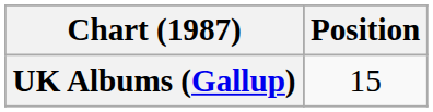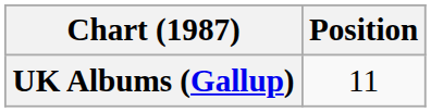UK Albums (Gallup) | Position: 15 -> 11
